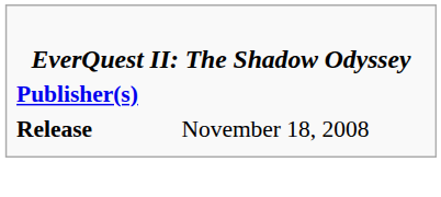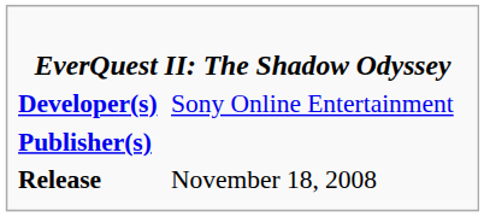+ row: Developer(s) | Sony Online Entertainment
